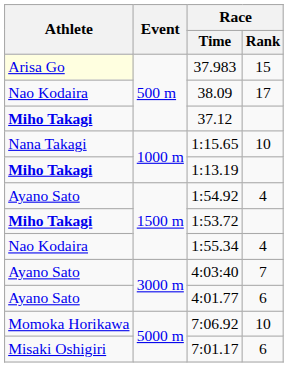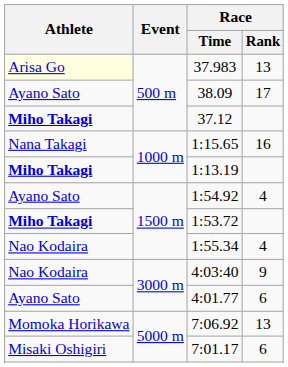37.983 | Race / Rank: 15 -> 13
38.09 | Athlete: Nao Kodaira -> Ayano Sato
1:15.65 | Race / Rank: 10 -> 16
4:03:40 | Athlete: Ayano Sato -> Nao Kodaira
4:03:40 | Race / Rank: 7 -> 9
7:06.92 | Race / Rank: 10 -> 13
